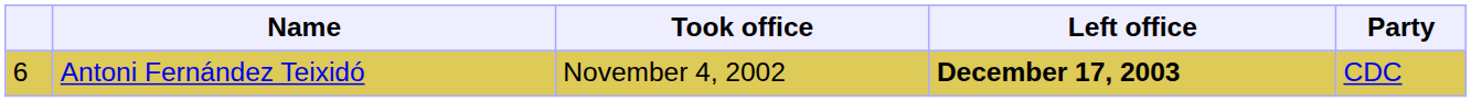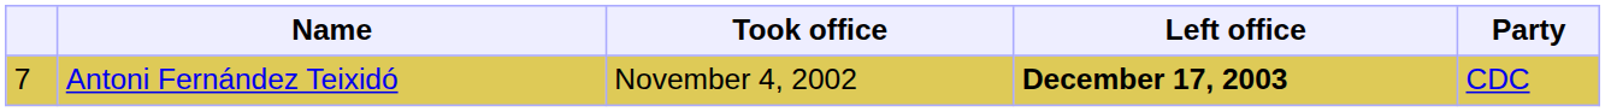Antoni Fernández Teixidó | column 1: 6 -> 7
